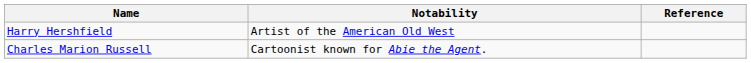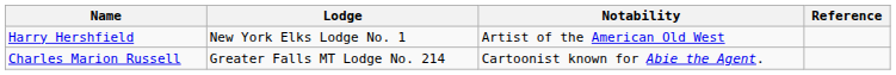+ column: Lodge | New York Elks Lodge No. 1 | Greater Falls MT Lodge No. 214
